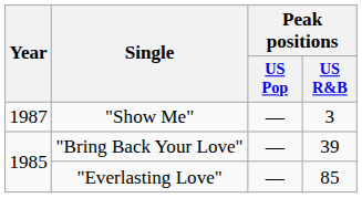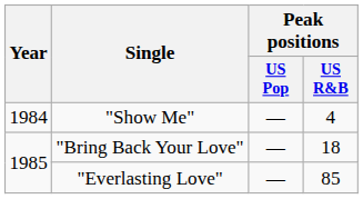"Show Me" | Year: 1987 -> 1984
"Show Me" | Peak positions / US R&B: 3 -> 4
"Bring Back Your Love" | Peak positions / US R&B: 39 -> 18
